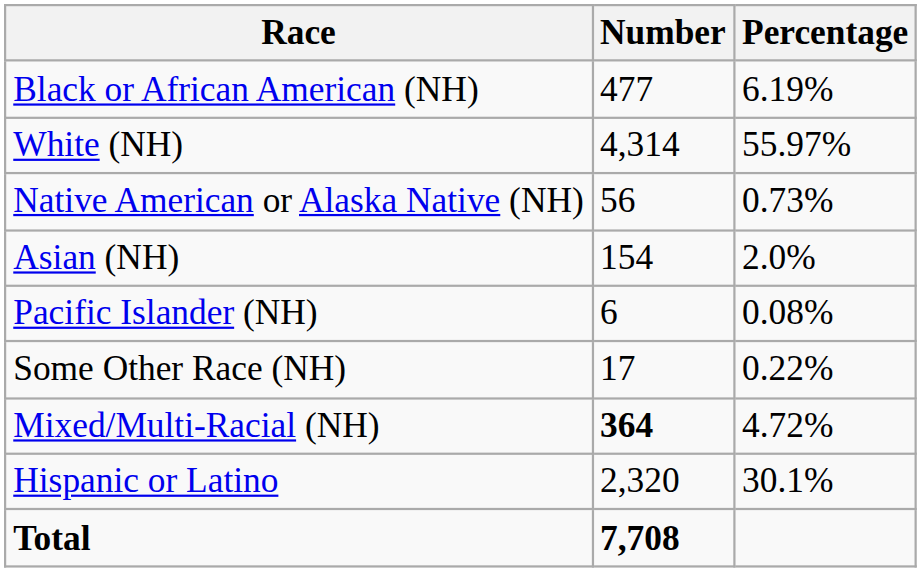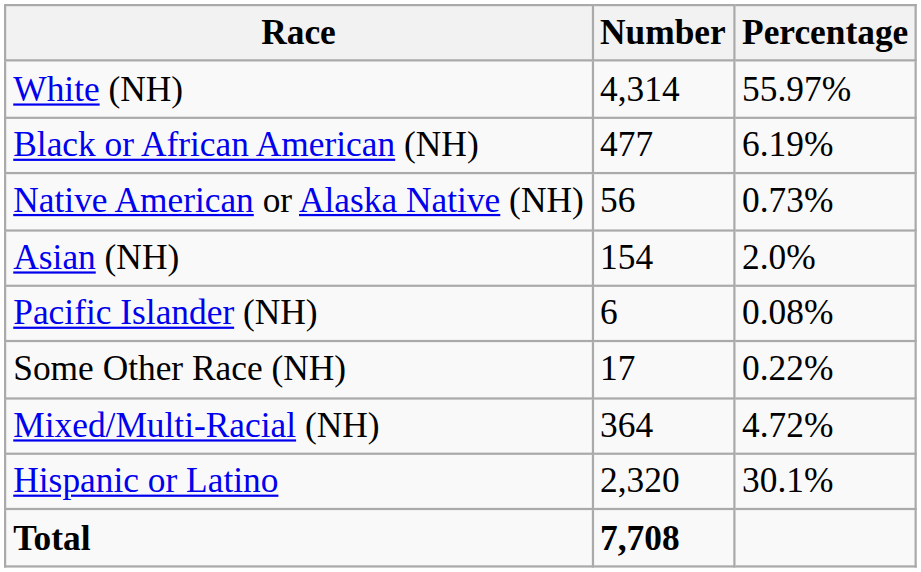rows swapped: White (NH) <-> Black or African American (NH)
Mixed/Multi-Racial (NH) | Number: bold -> normal
